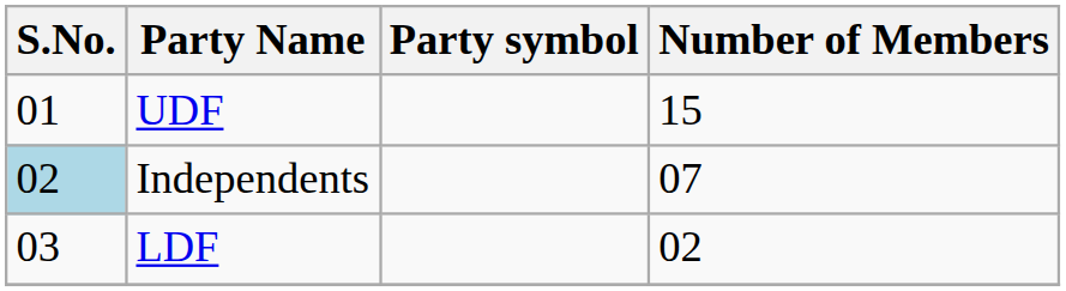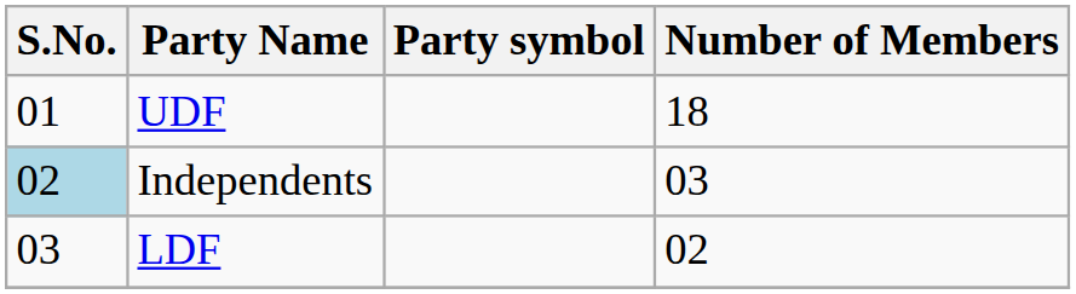UDF | Number of Members: 15 -> 18
Independents | Number of Members: 07 -> 03
